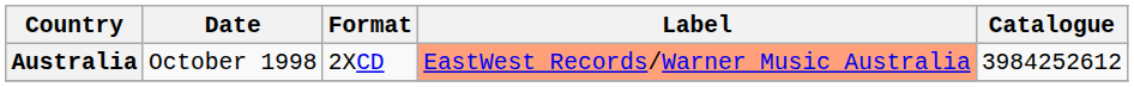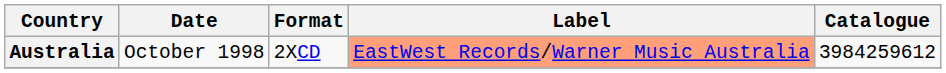Australia | Catalogue: 3984252612 -> 3984259612
